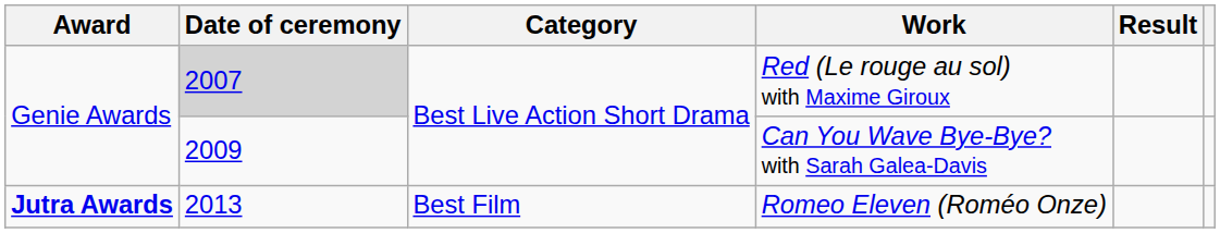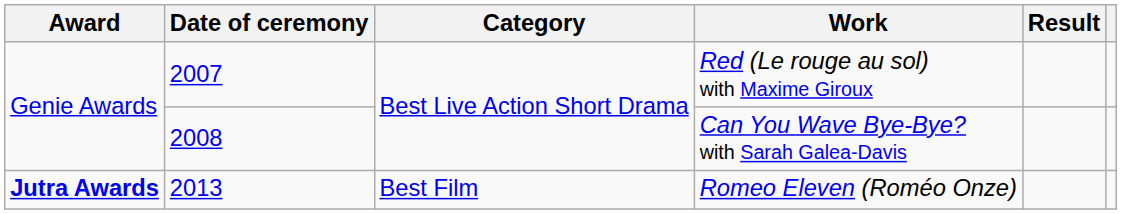Red (Le rouge au sol) with Maxime Giroux | Date of ceremony: lightgrey background -> no background
Can You Wave Bye-Bye? with Sarah Galea-Davis | Date of ceremony: 2009 -> 2008
